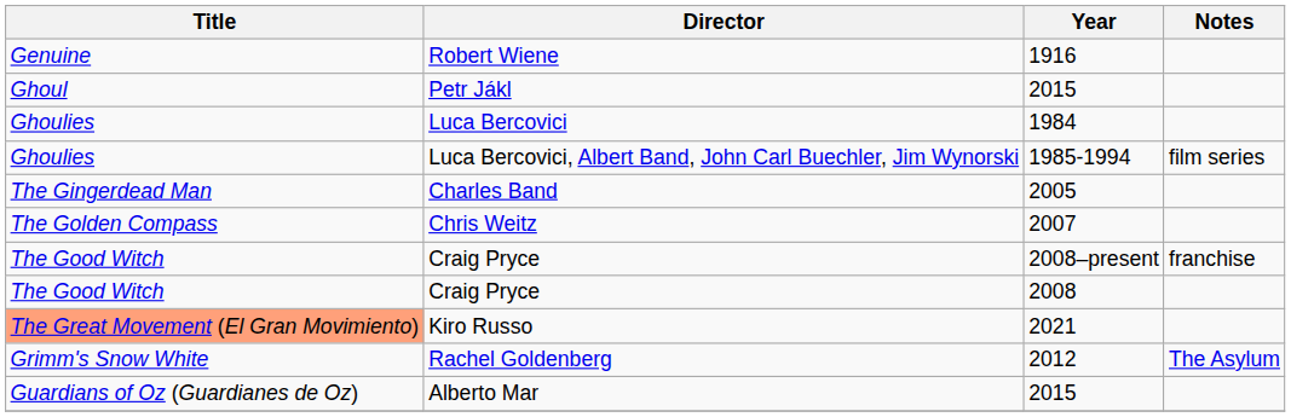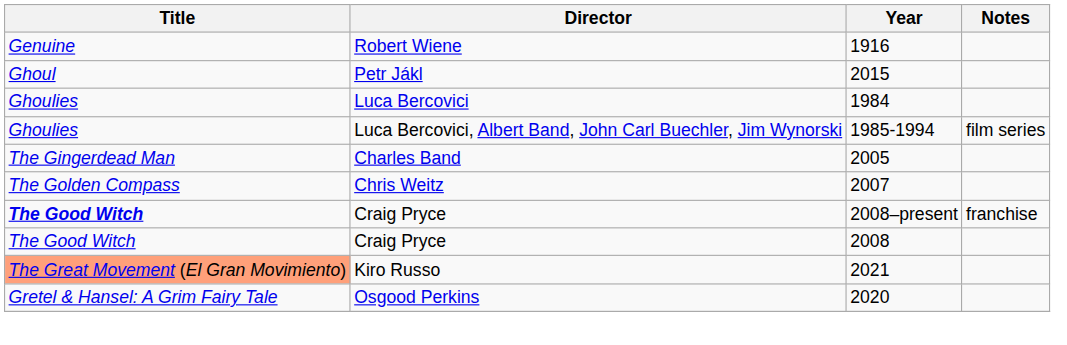Craig Pryce / 2008–present | Title: normal -> bold
+ row: Gretel & Hansel: A Grim Fairy Tale | Osgood Perkins | 2020
- row: Grimm's Snow White | Rachel Goldenberg | 2012 | The Asylum
- row: Guardians of Oz (Guardianes de Oz) | Alberto Mar | 2015
